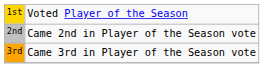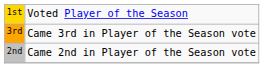rows swapped: 2nd <-> 3rd
